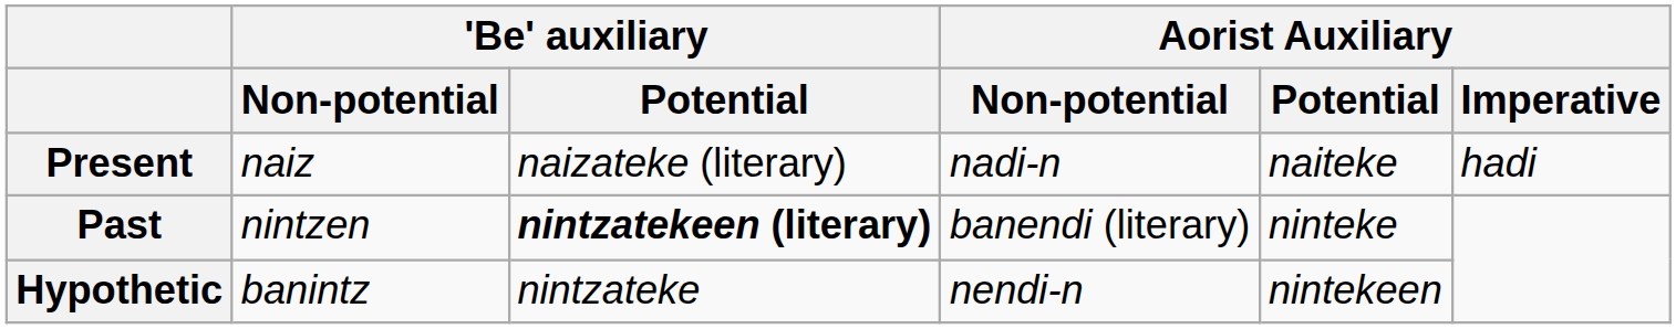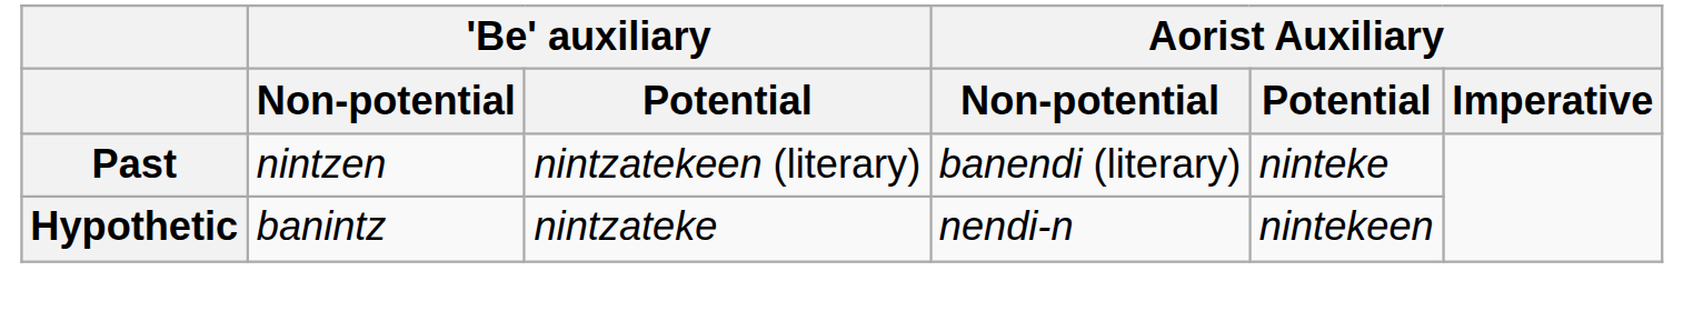- row: Present | naiz | naizateke (literary) | nadi-n | naiteke | hadi
Past | 'Be' auxiliary / Potential: bold -> normal
